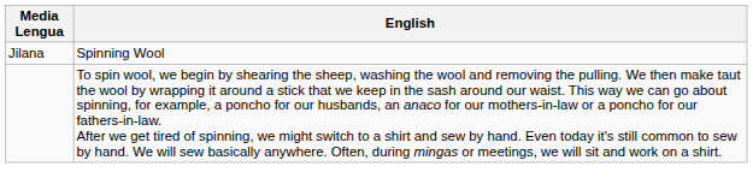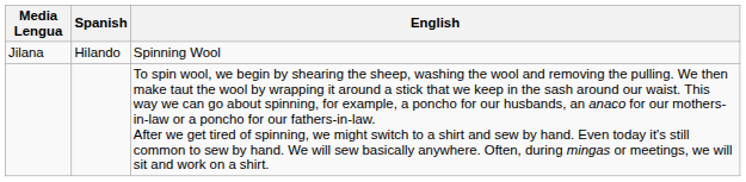+ column: Spanish | Hilando
